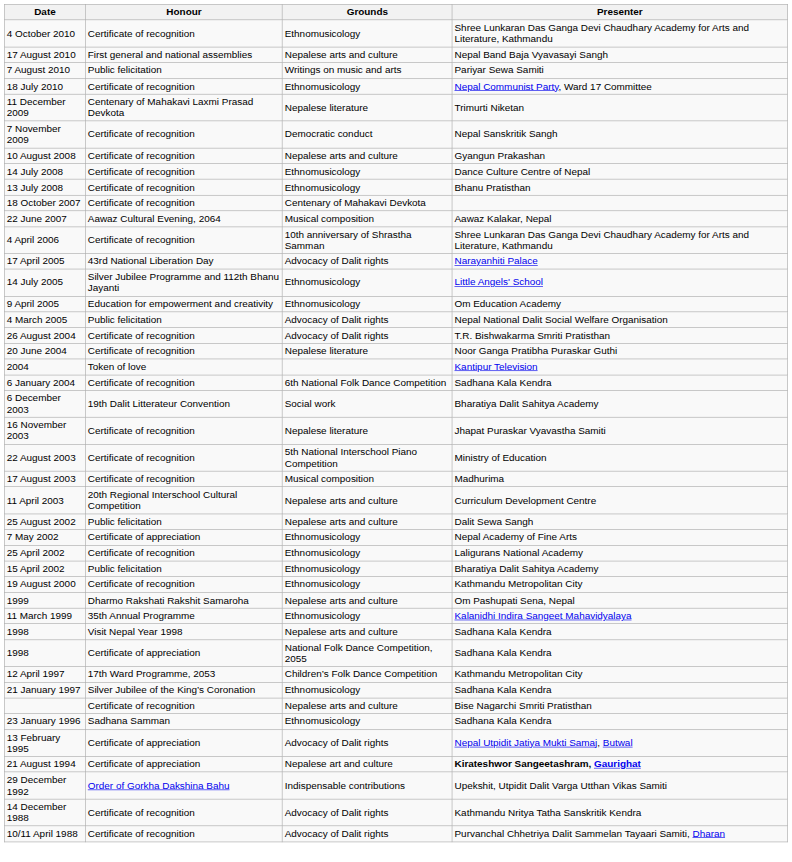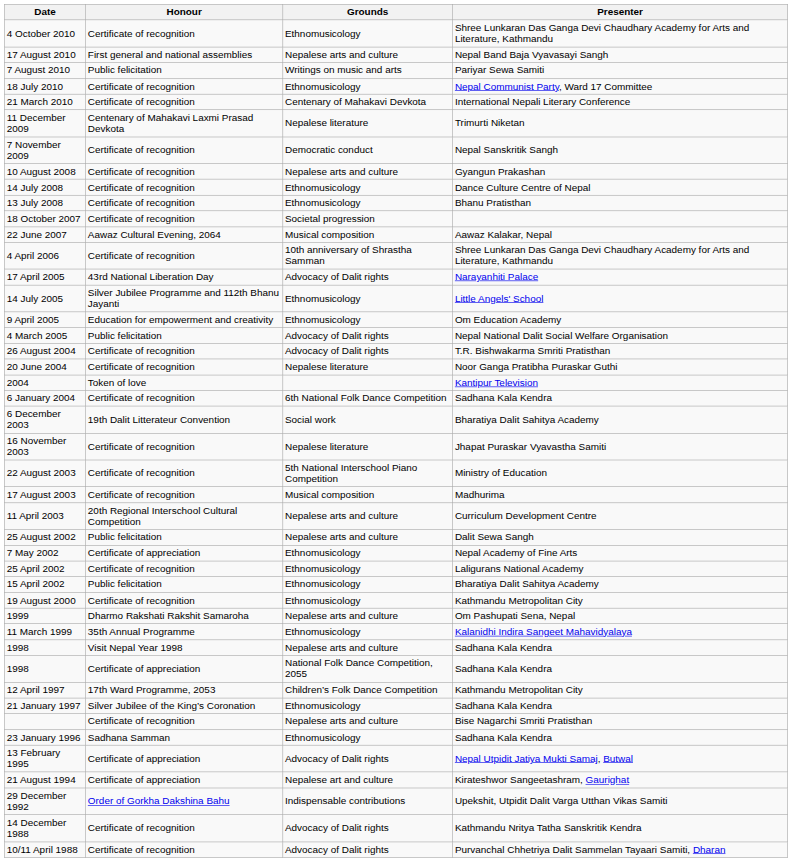+ row: 21 March 2010 | Certificate of recognition | Centenary of Mahakavi Devkota | International Nepali Literary Conference
18 October 2007 | Grounds: Centenary of Mahakavi Devkota -> Societal progression
21 August 1994 | Presenter: bold -> normal
